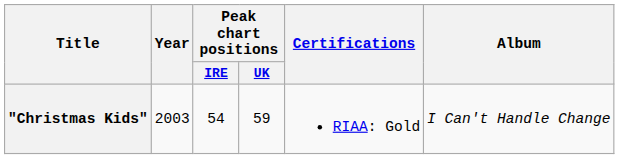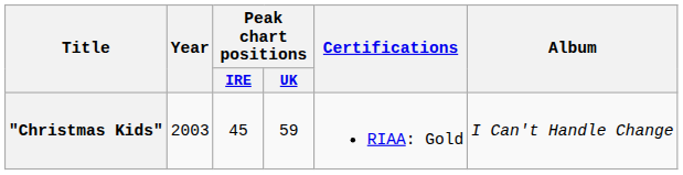"Christmas Kids" | Peak chart positions / IRE: 54 -> 45
